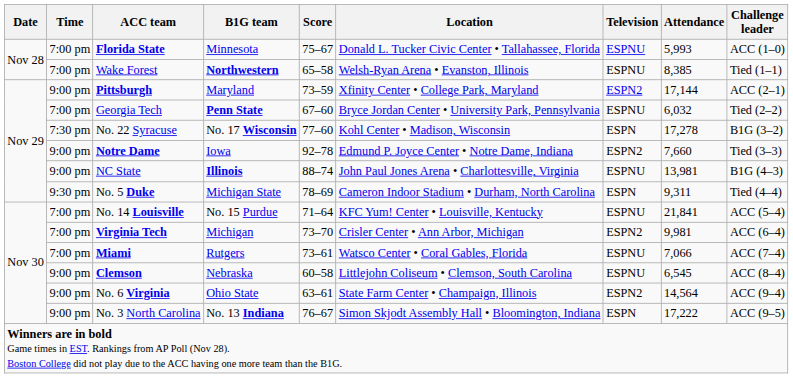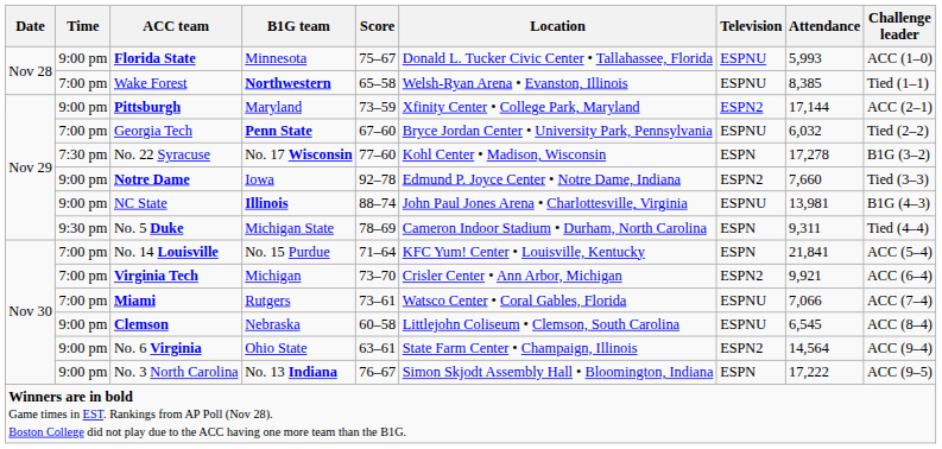Florida State | Time: 7:00 pm -> 9:00 pm
No. 14 Louisville | Television: ESPNU -> ESPN
Virginia Tech | Attendance: 9,981 -> 9,921
